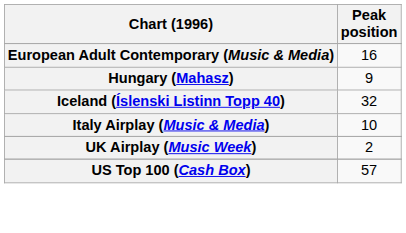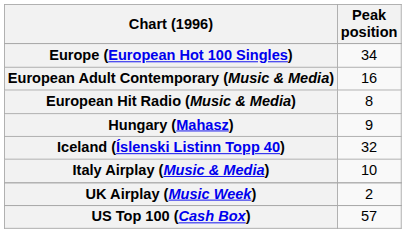+ row: Europe (European Hot 100 Singles) | 34
+ row: European Hit Radio (Music & Media) | 8
